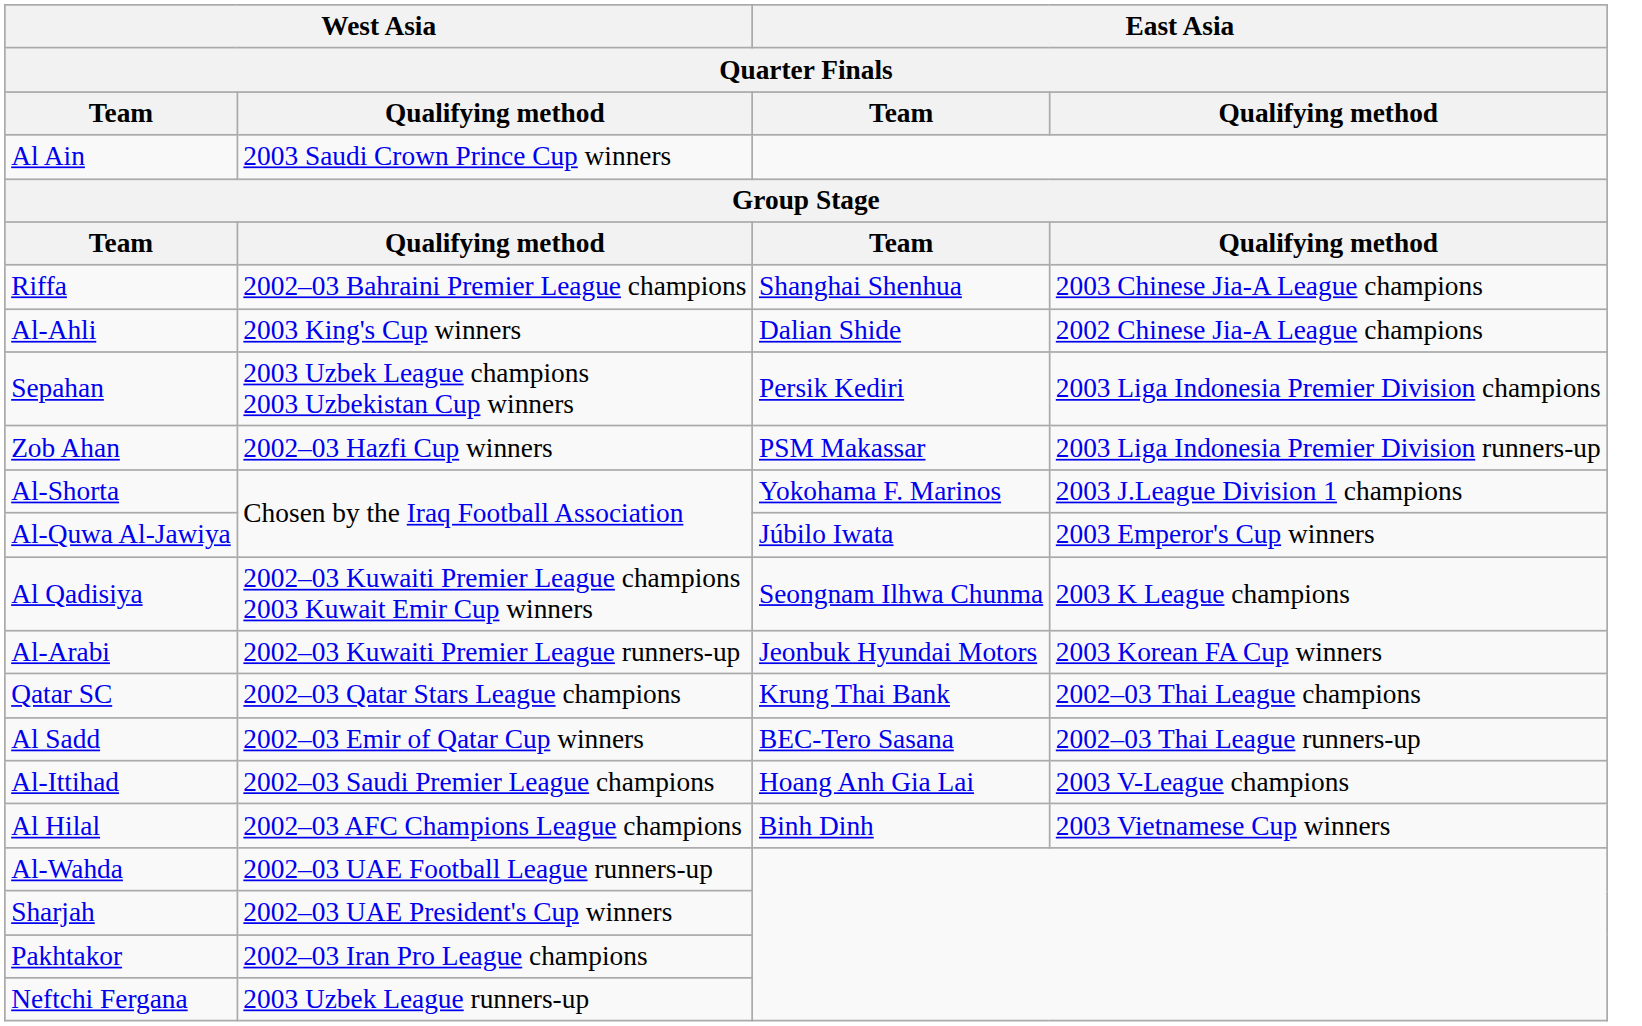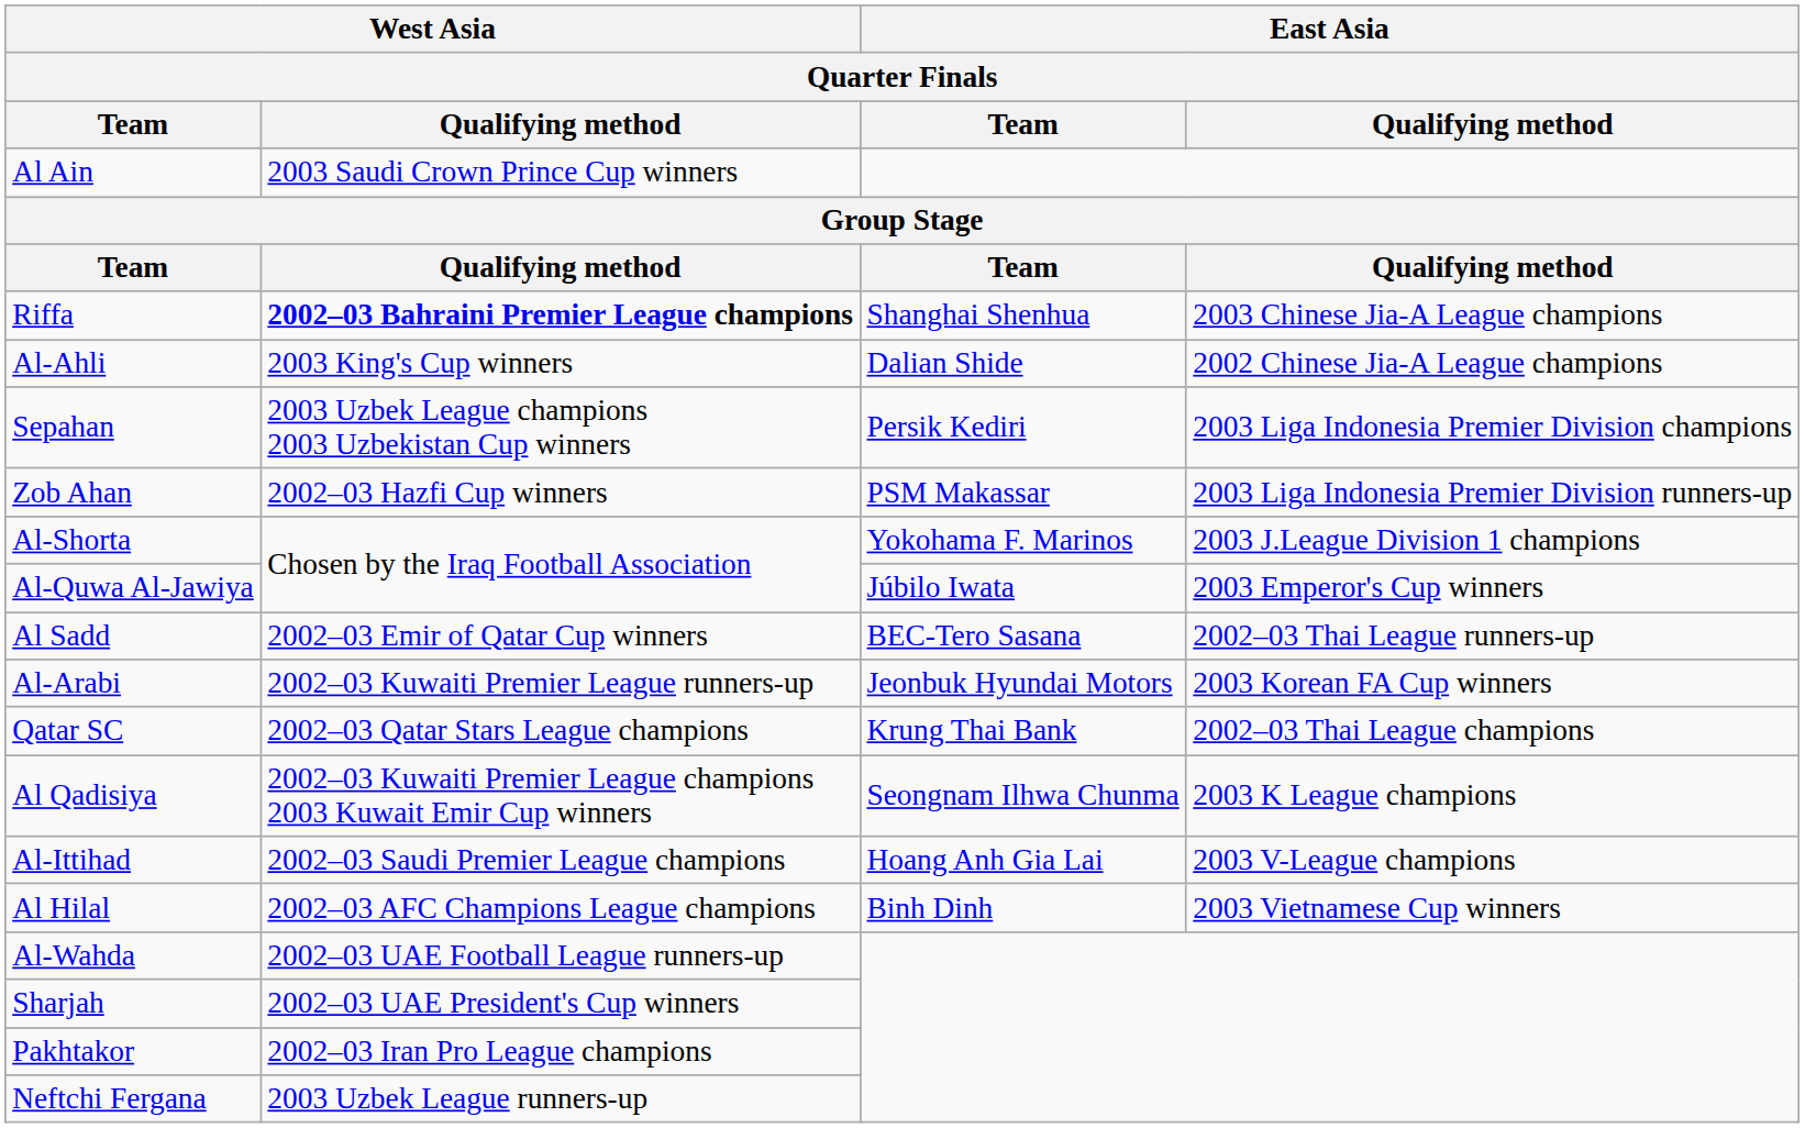Riffa | West Asia / Qualifying method: normal -> bold
rows swapped: Al Qadisiya <-> Al Sadd
